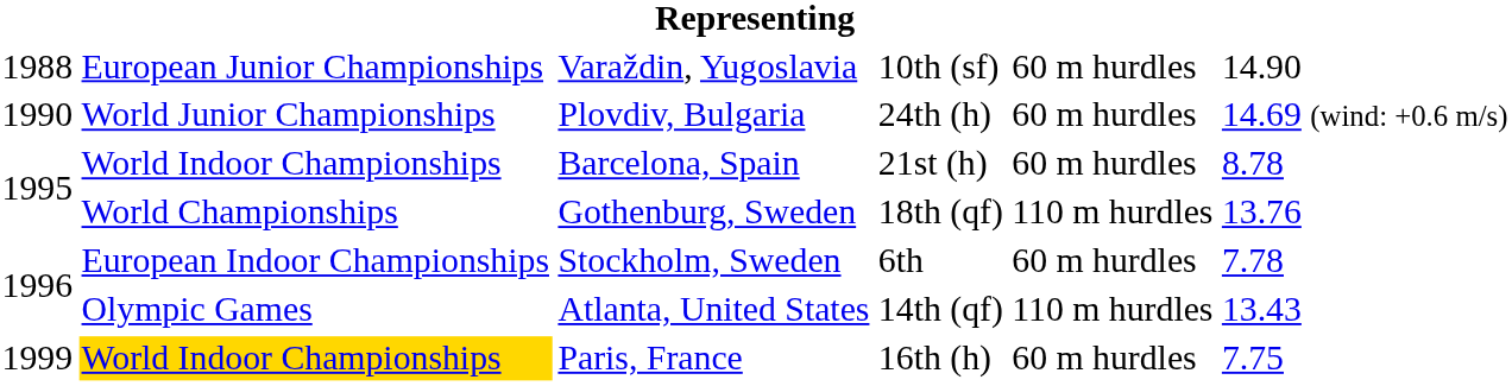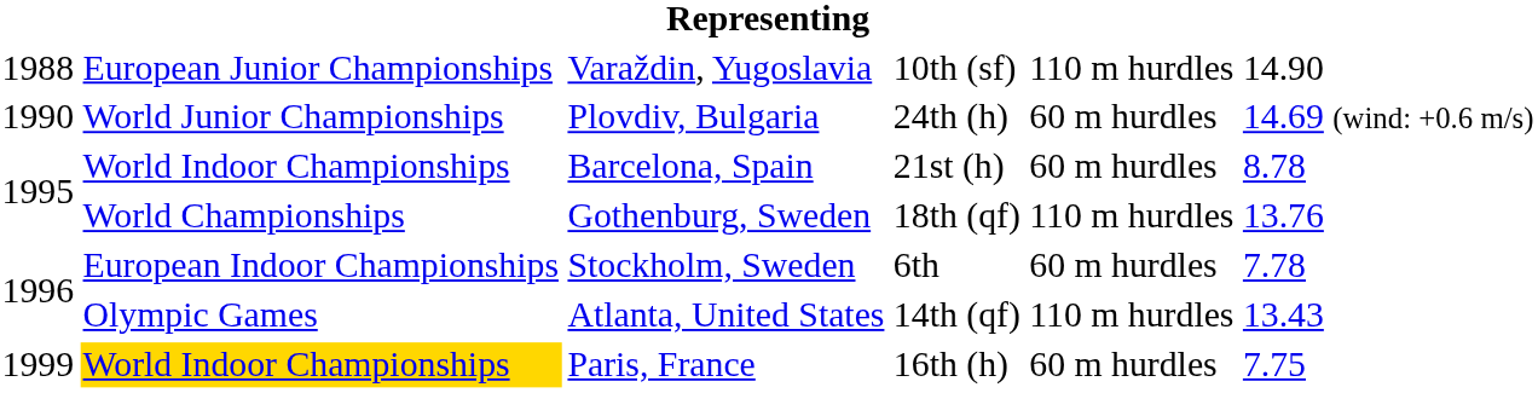Varaždin, Yugoslavia | column 5: 60 m hurdles -> 110 m hurdles
